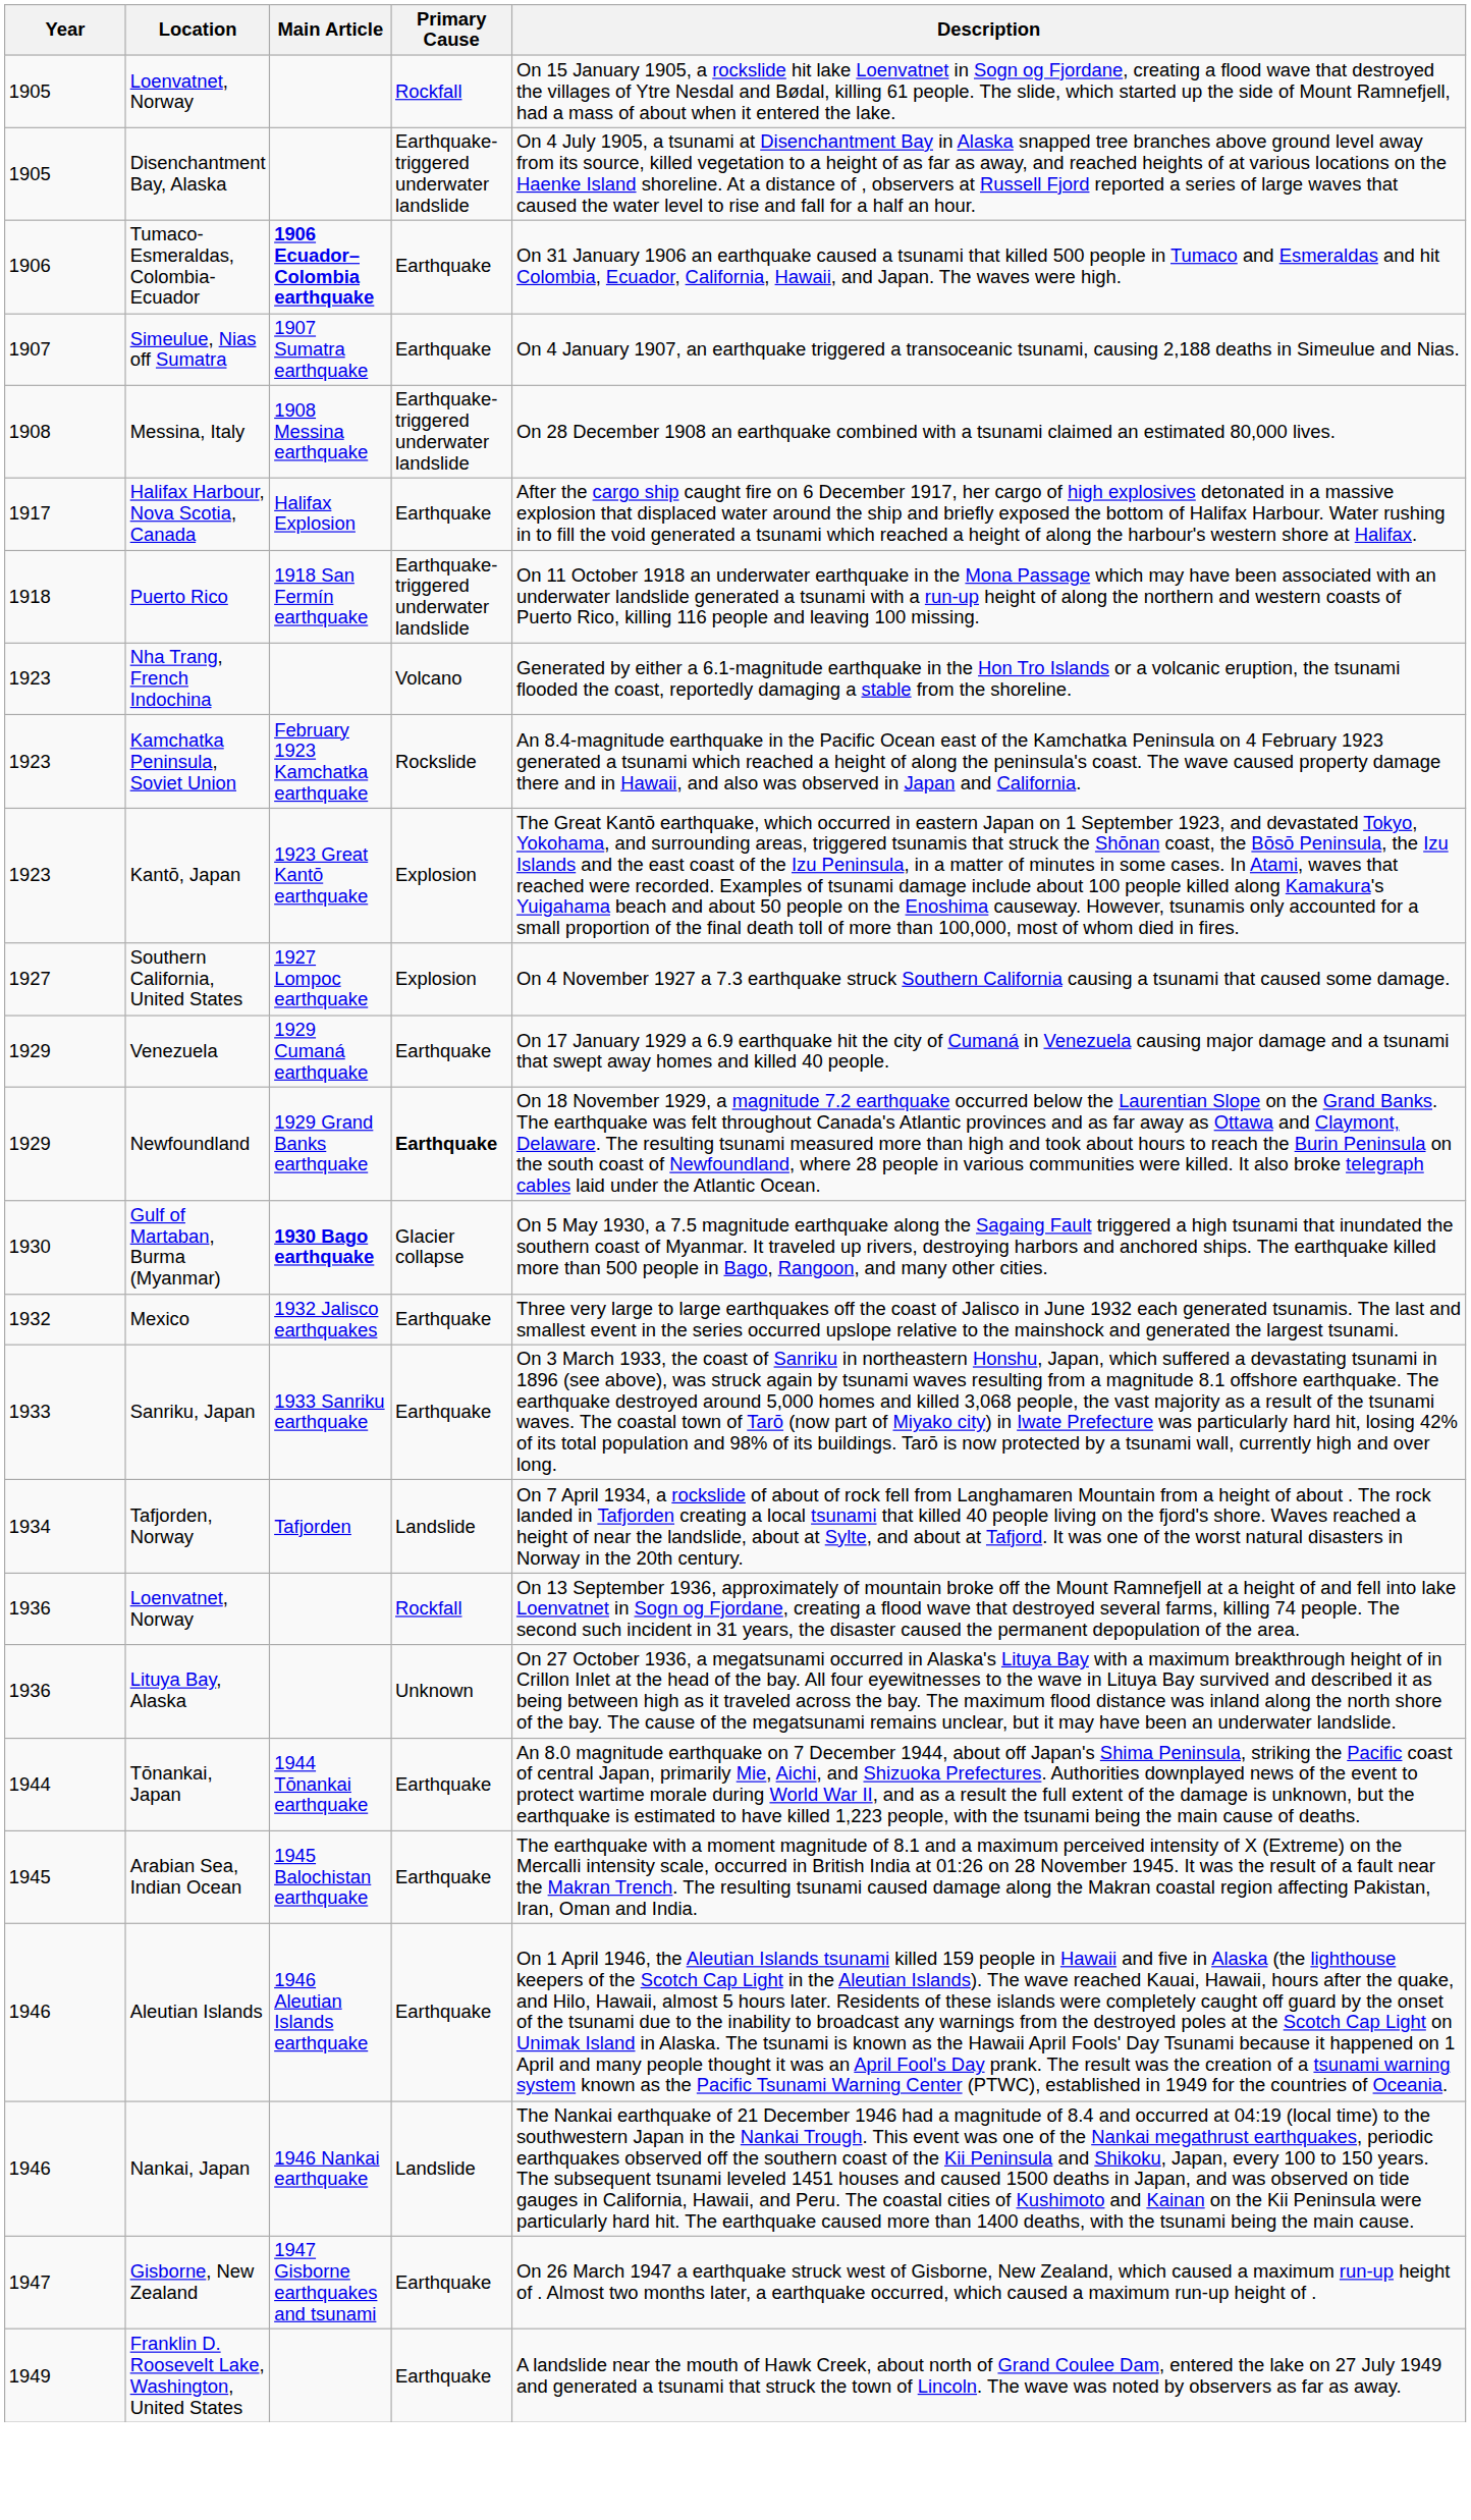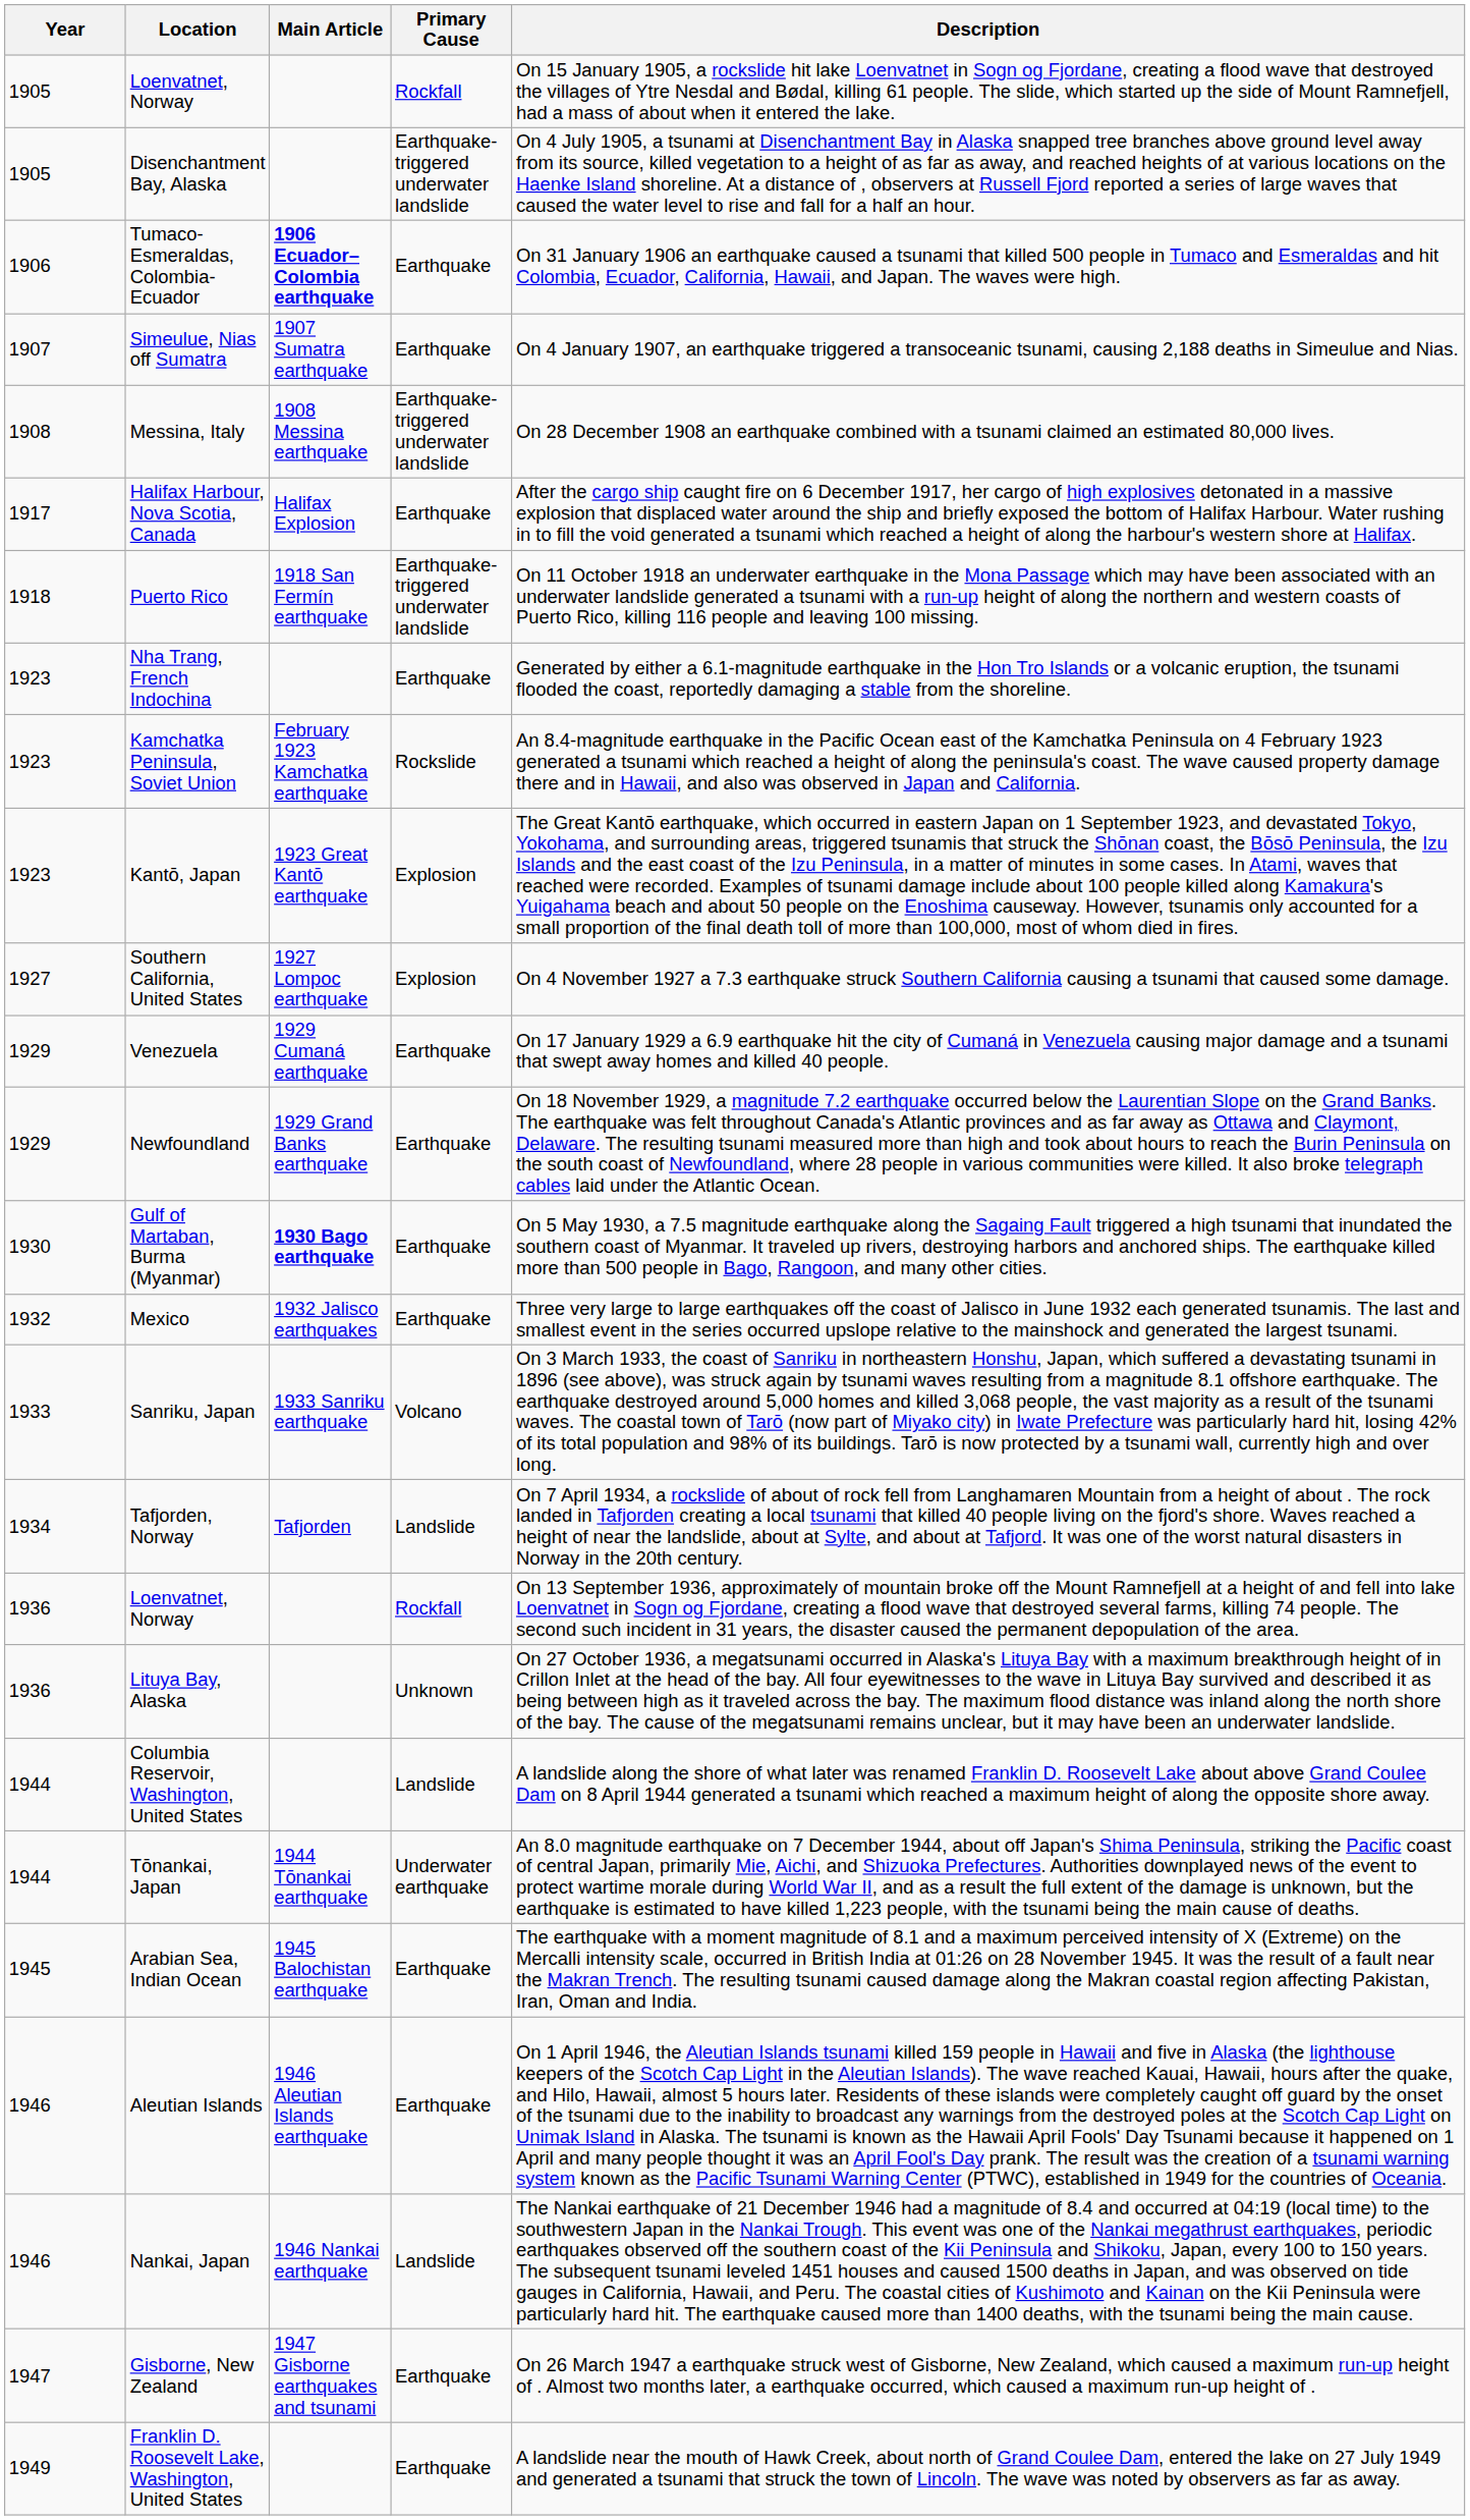Nha Trang, French Indochina | Primary Cause: Volcano -> Earthquake
Newfoundland | Primary Cause: bold -> normal
Gulf of Martaban, Burma (Myanmar) | Primary Cause: Glacier collapse -> Earthquake
Sanriku, Japan | Primary Cause: Earthquake -> Volcano
+ row: 1944 | Columbia Reservoir, Washington, United States | Landslide | A landslide along the shore of what later was renamed Franklin D. Roosevelt Lake about above Grand Coulee Dam on 8 April 1944 generated a tsunami which reached a maximum height of along the opposite shore away.
Tōnankai, Japan | Primary Cause: Earthquake -> Underwater earthquake
